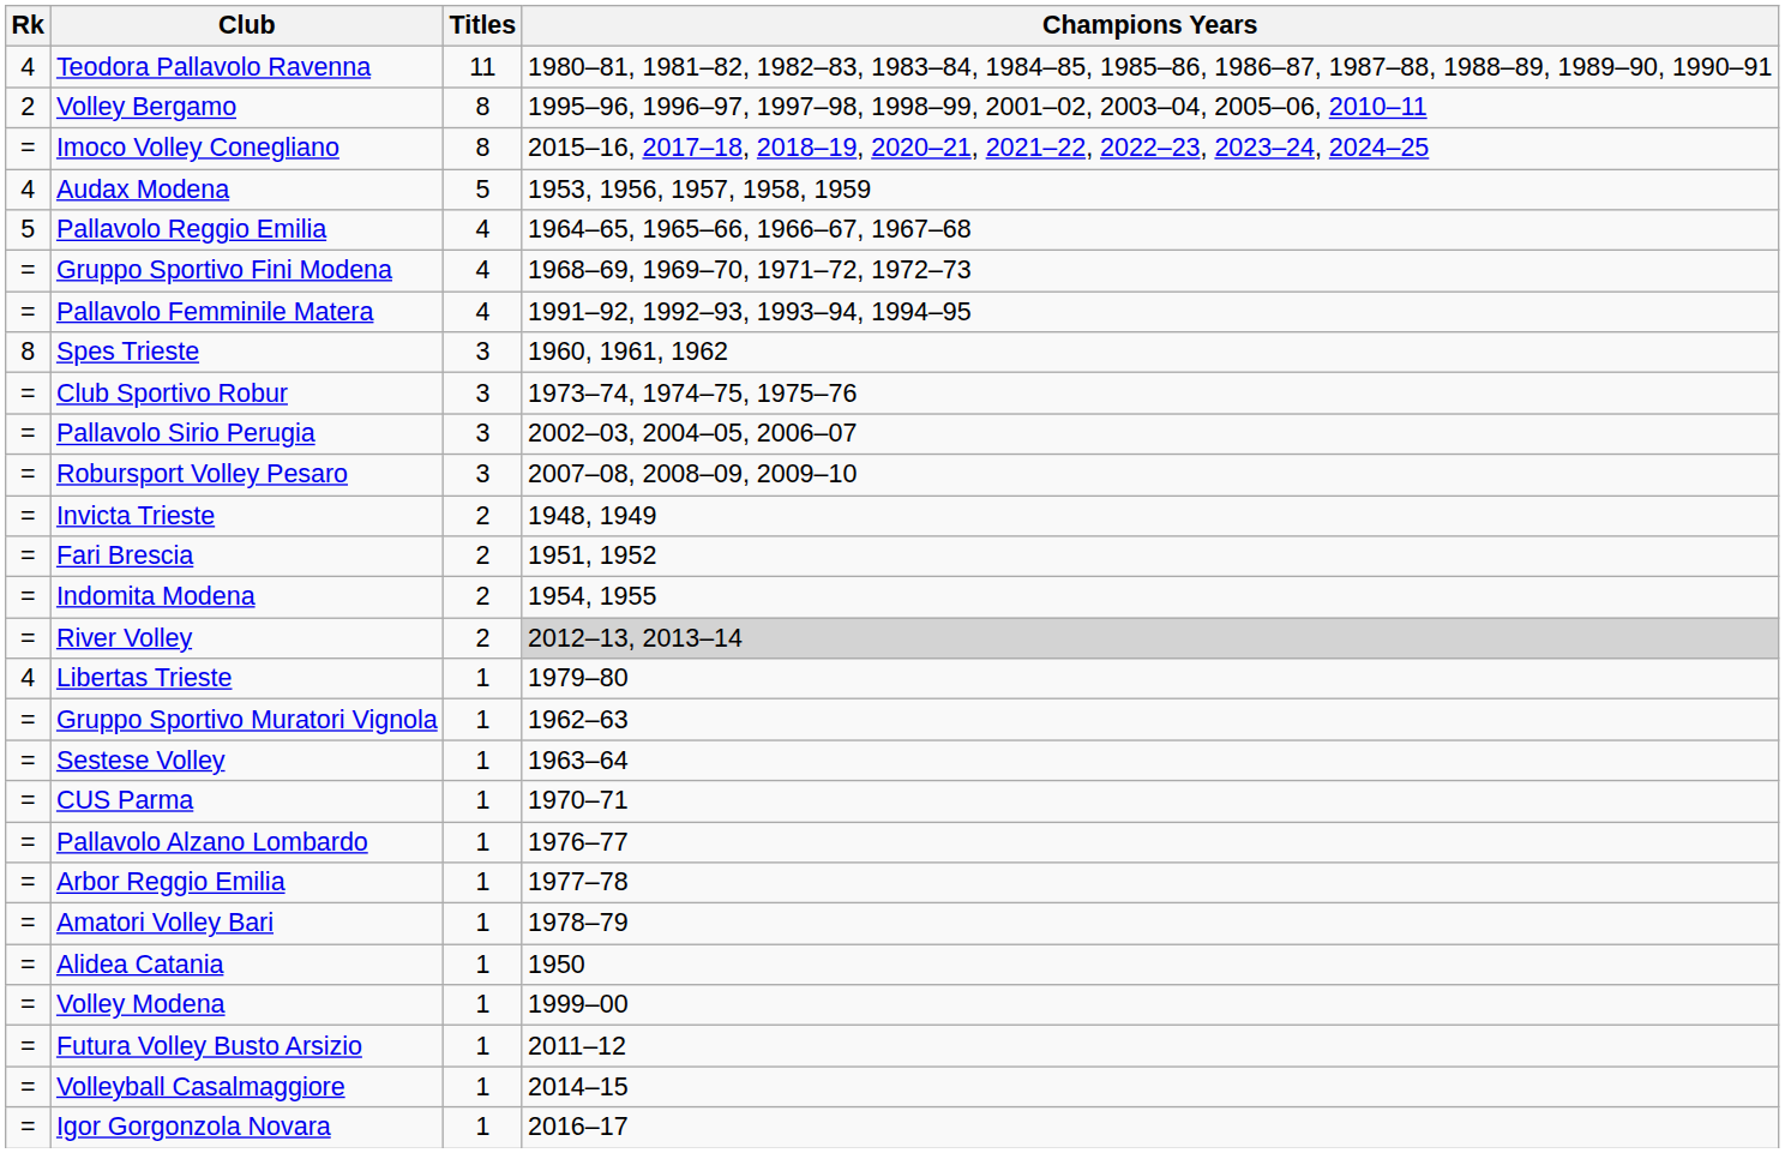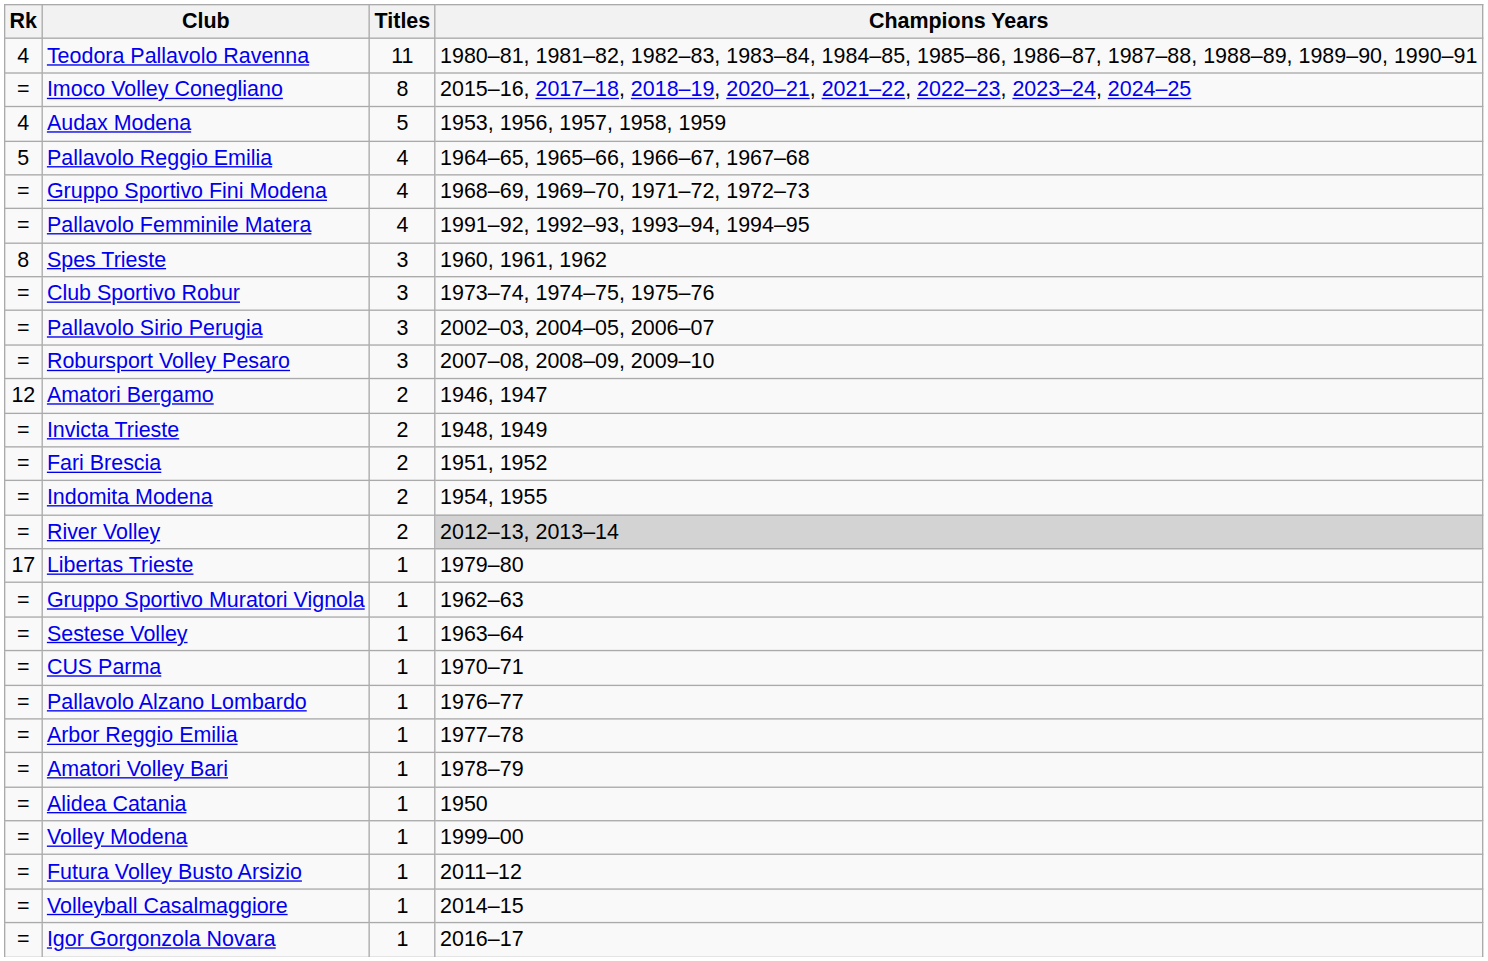- row: 2 | Volley Bergamo | 8 | 1995–96, 1996–97, 1997–98, 1998–99, 2001–02, 2003–04, 2005–06, 2010–11
+ row: 12 | Amatori Bergamo | 2 | 1946, 1947
Libertas Trieste | Rk: 4 -> 17
